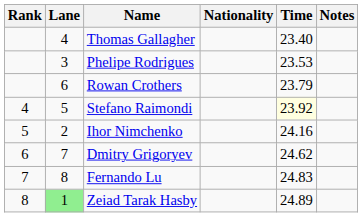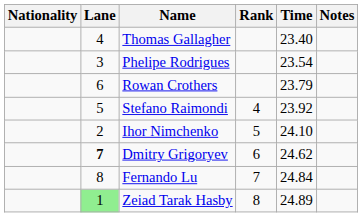columns swapped: Rank <-> Nationality
Phelipe Rodrigues | Time: 23.53 -> 23.54
Stefano Raimondi | Time: lightyellow background -> no background
Ihor Nimchenko | Time: 24.16 -> 24.10
Dmitry Grigoryev | Lane: normal -> bold
Fernando Lu | Time: 24.83 -> 24.84
